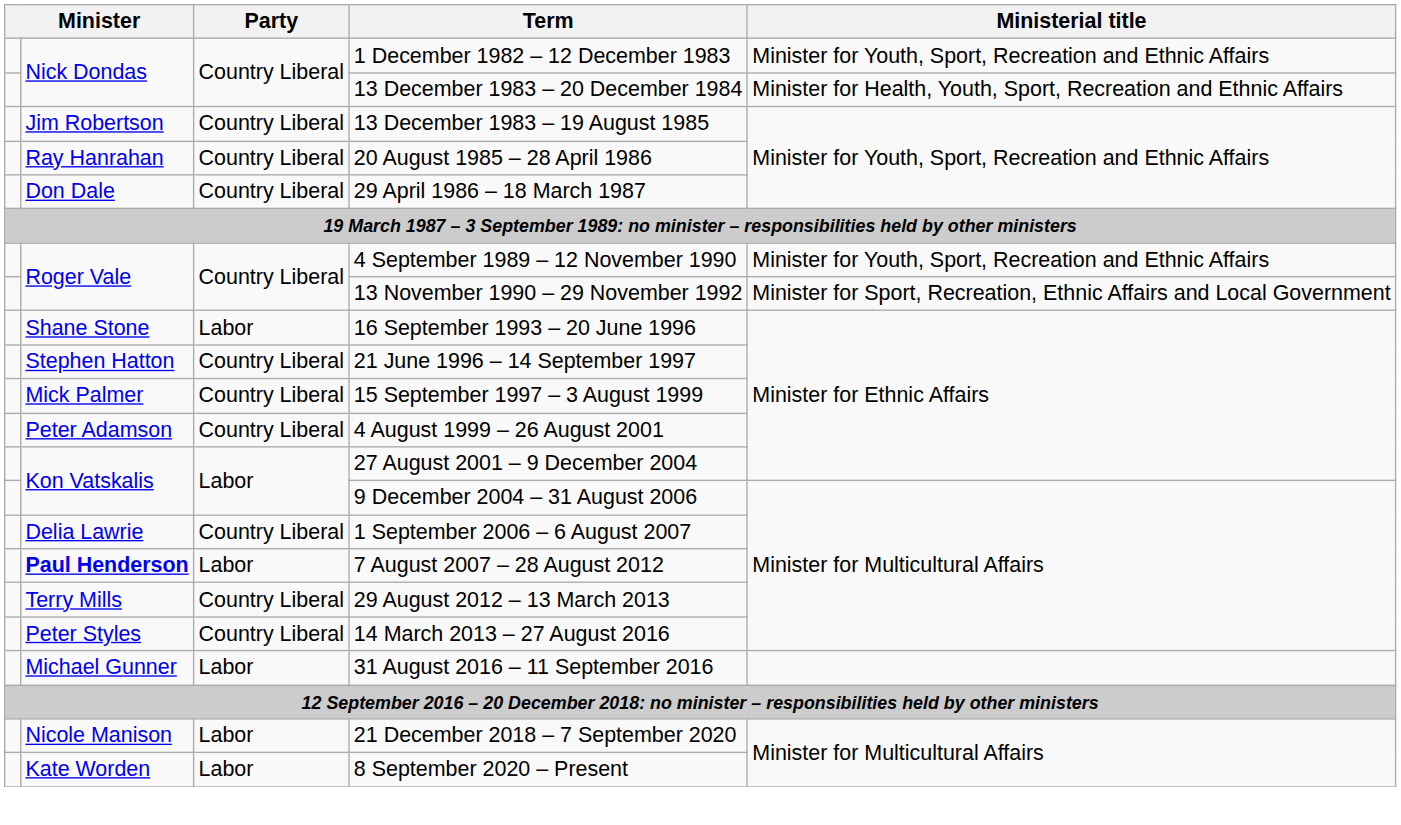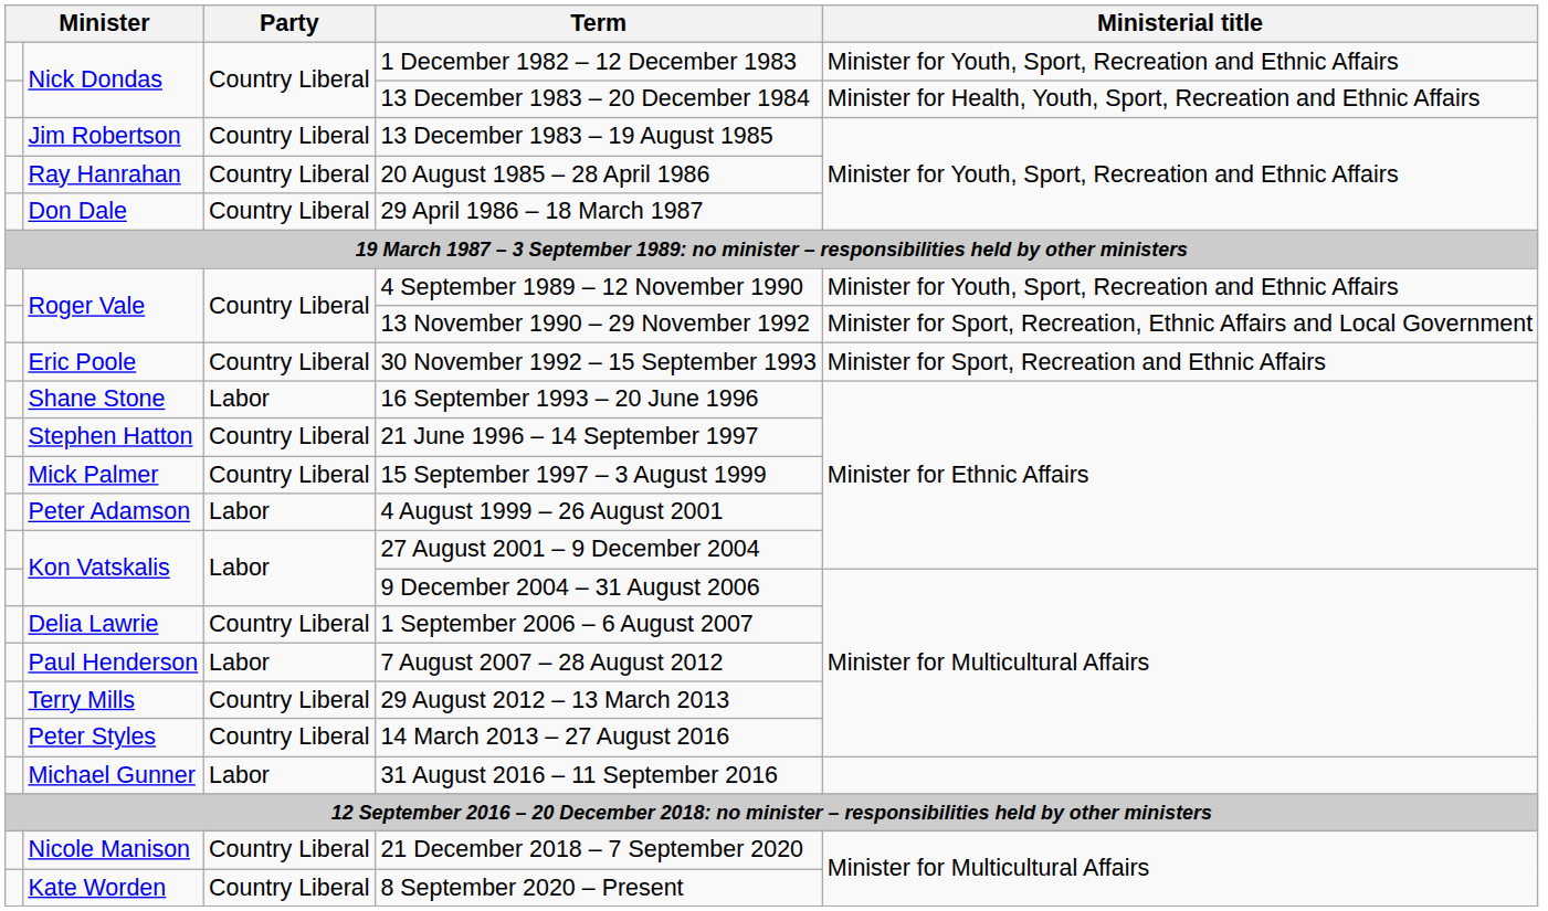+ row: Eric Poole | Country Liberal | 30 November 1992 – 15 September 1993 | Minister for Sport, Recreation and Ethnic Affairs
4 August 1999 – 26 August 2001 | Party: Country Liberal -> Labor
7 August 2007 – 28 August 2012 | column 2: bold -> normal
21 December 2018 – 7 September 2020 | Party: Labor -> Country Liberal
8 September 2020 – Present | Party: Labor -> Country Liberal
